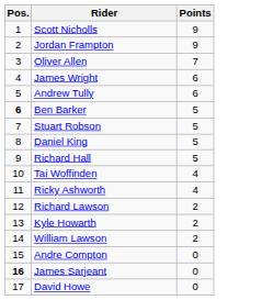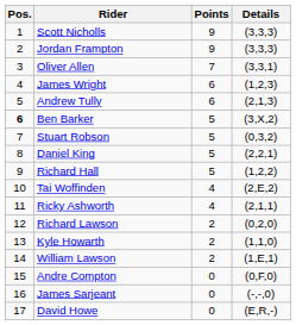+ column: Details | (3,3,3) | (3,3,3) | (3,3,1) | (1,2,3) | (2,1,3) | (3,X,2) | (0,3,2) | (2,2,1) | (1,2,2) | (2,E,2) | (2,1,1) | (0,2,0) | (1,1,0) | (1,E,1) | (0,F,0) | (-,-,0) | (E,R,-)
James Sarjeant | Pos.: bold -> normal
